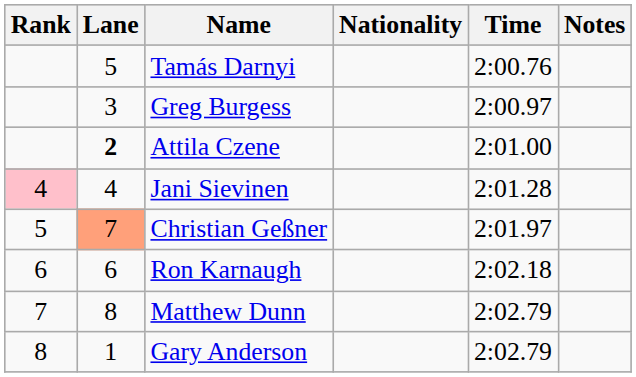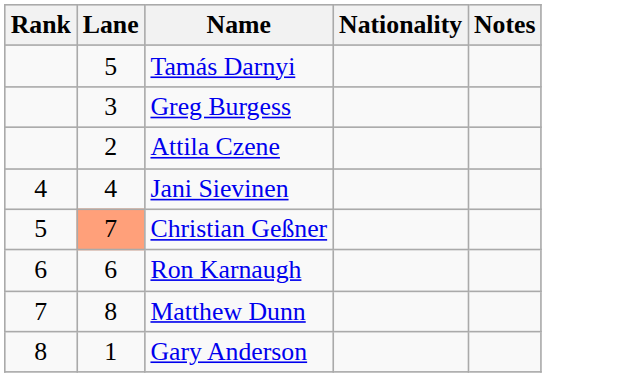- column: Time | 2:00.76 | 2:00.97 | 2:01.00 | 2:01.28 | 2:01.97 | 2:02.18 | 2:02.79 | 2:02.79
Attila Czene | Lane: bold -> normal
Jani Sievinen | Rank: pink background -> no background
